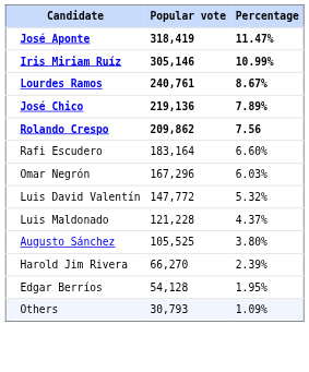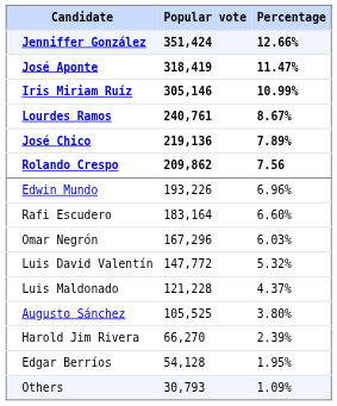+ row: Jenniffer González | 351,424 | 12.66%
+ row: Edwin Mundo | 193,226 | 6.96%
